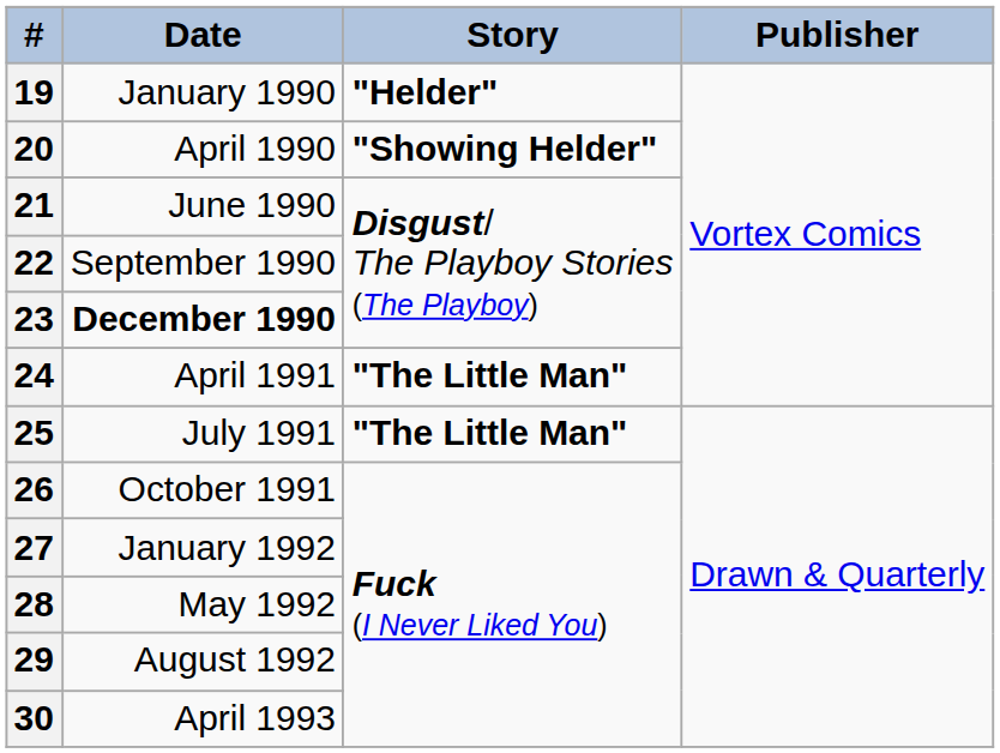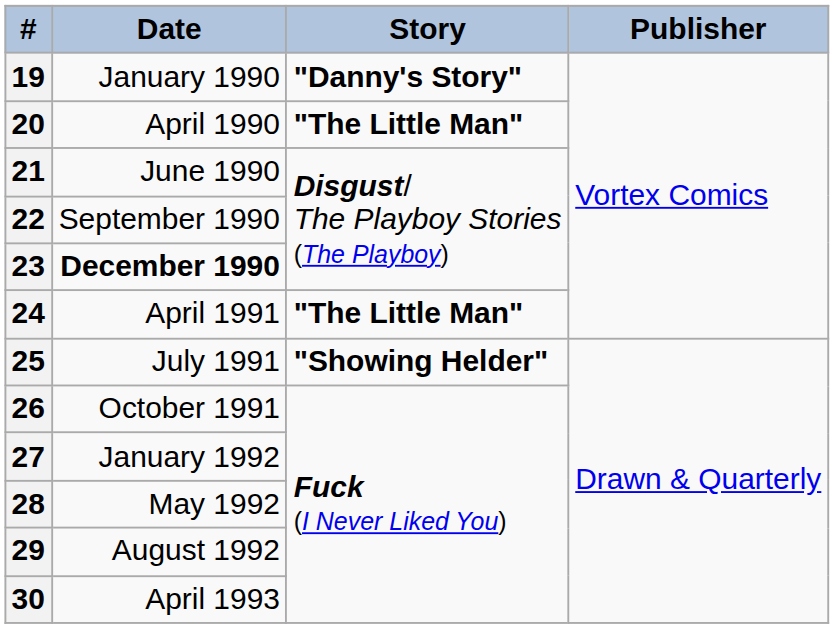19 | Story: "Helder" -> "Danny's Story"
20 | Story: "Showing Helder" -> "The Little Man"
25 | Story: "The Little Man" -> "Showing Helder"
